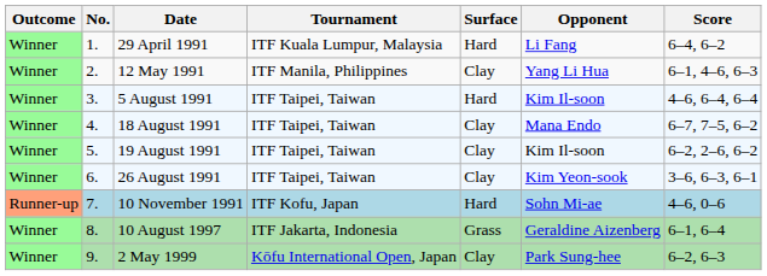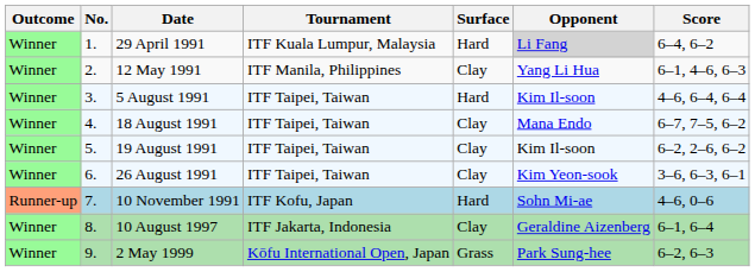29 April 1991 | Opponent: no background -> lightgrey background
10 August 1997 | Surface: Grass -> Clay
2 May 1999 | Surface: Clay -> Grass
